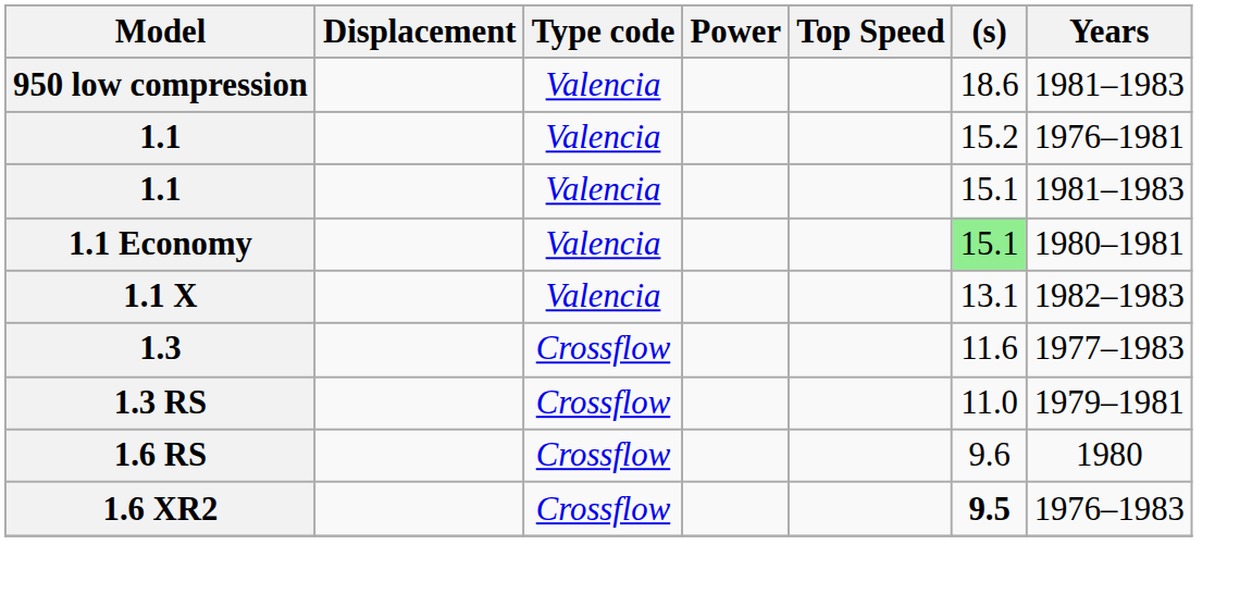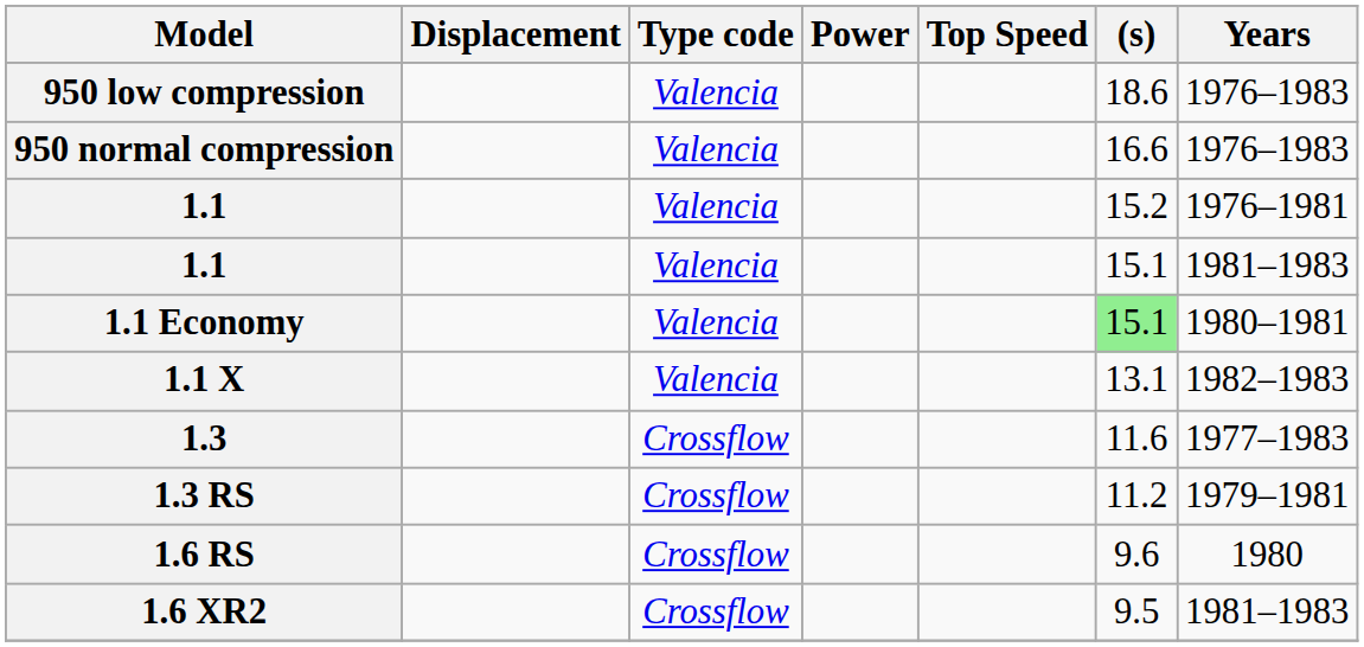950 low compression | Years: 1981–1983 -> 1976–1983
+ row: 950 normal compression | Valencia | 16.6 | 1976–1983
1.3 RS | (s): 11.0 -> 11.2
1.6 XR2 | (s): bold -> normal
1.6 XR2 | Years: 1976–1983 -> 1981–1983
